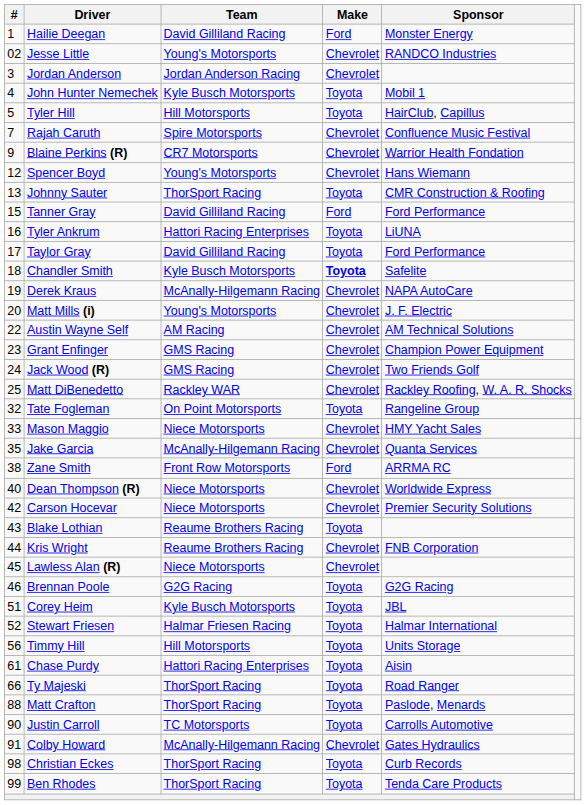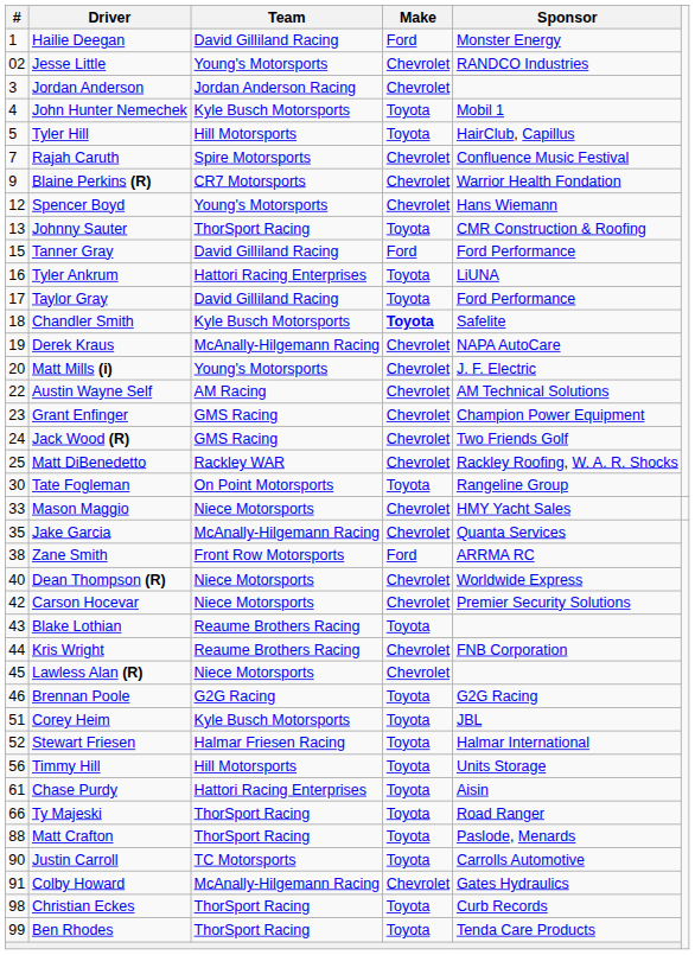Tate Fogleman | #: 32 -> 30
